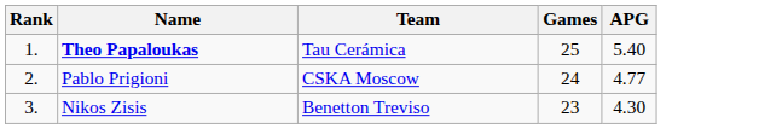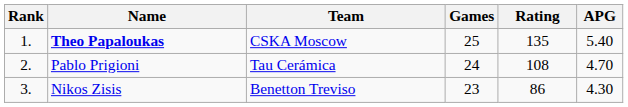+ column: Rating | 135 | 108 | 86
Theo Papaloukas | Team: Tau Cerámica -> CSKA Moscow
Pablo Prigioni | Team: CSKA Moscow -> Tau Cerámica
Pablo Prigioni | APG: 4.77 -> 4.70
